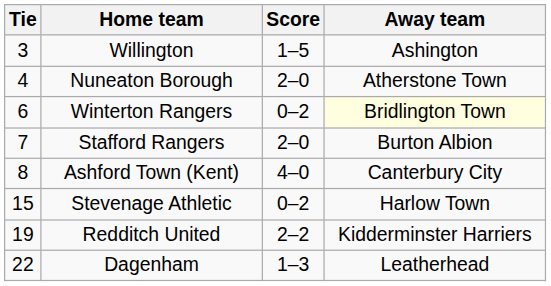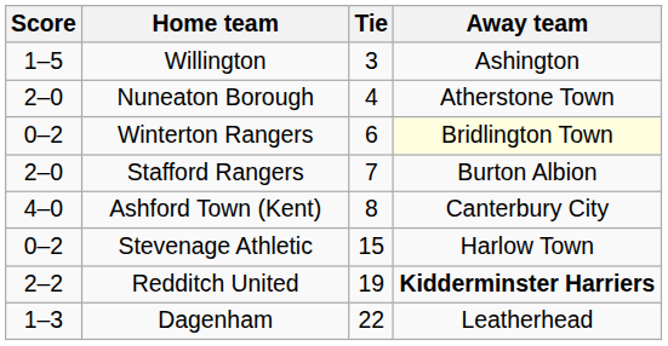columns swapped: Tie <-> Score
Redditch United | Away team: normal -> bold
